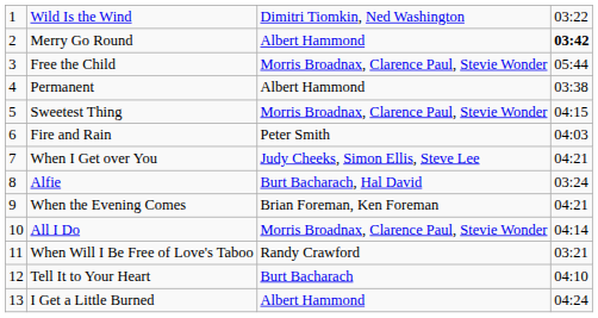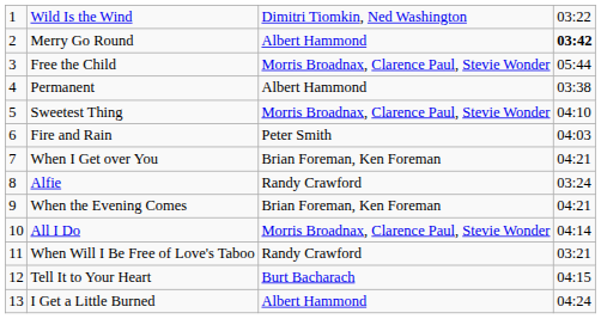Sweetest Thing | column 4: 04:15 -> 04:10
When I Get over You | column 3: Judy Cheeks, Simon Ellis, Steve Lee -> Brian Foreman, Ken Foreman
Alfie | column 3: Burt Bacharach, Hal David -> Randy Crawford
Tell It to Your Heart | column 4: 04:10 -> 04:15
